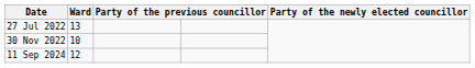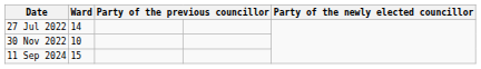27 Jul 2022 | Ward: 13 -> 14
11 Sep 2024 | Ward: 12 -> 15
